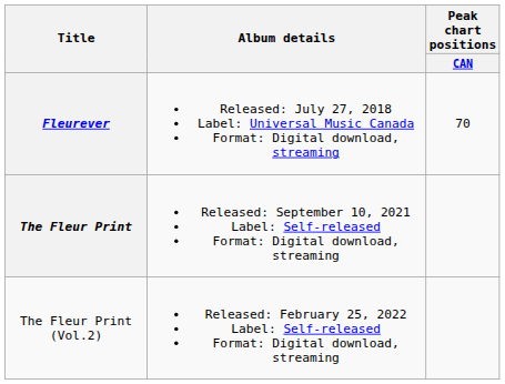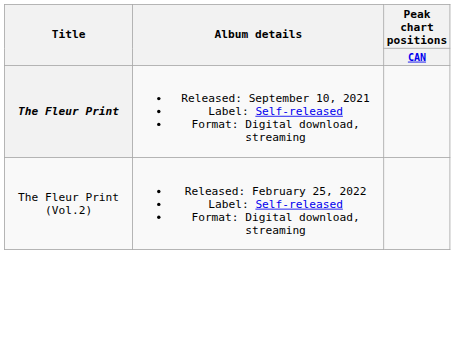- row: Fleurever | Released: July 27, 2018 Label: Universal Music Canada Format: Digital download, streaming | 70
